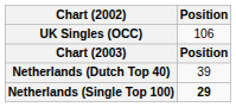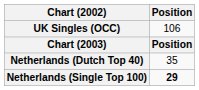Netherlands (Dutch Top 40) | Position: 39 -> 35
